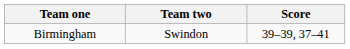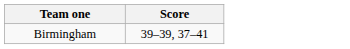- column: Team two | Swindon
